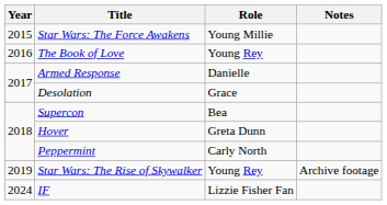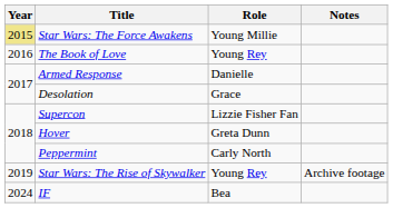Star Wars: The Force Awakens | Year: no background -> khaki background
Supercon | Role: Bea -> Lizzie Fisher Fan
IF | Role: Lizzie Fisher Fan -> Bea
